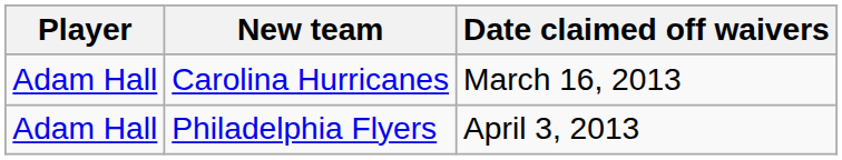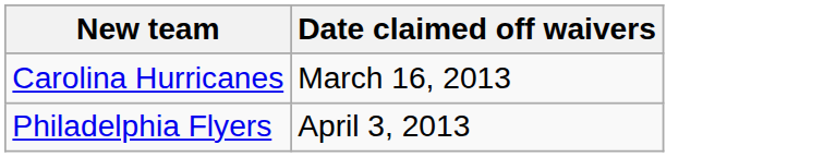- column: Player | Adam Hall | Adam Hall
